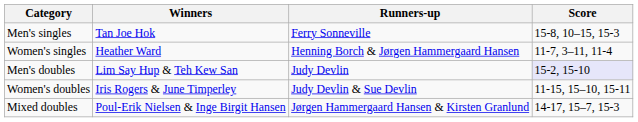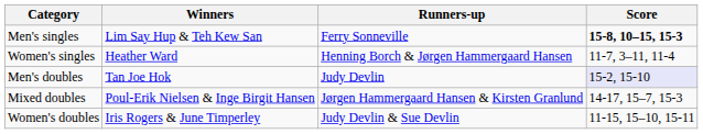Men's singles | Winners: Tan Joe Hok -> Lim Say Hup & Teh Kew San
Men's singles | Score: normal -> bold
Men's doubles | Winners: Lim Say Hup & Teh Kew San -> Tan Joe Hok
rows swapped: Women's doubles <-> Mixed doubles
